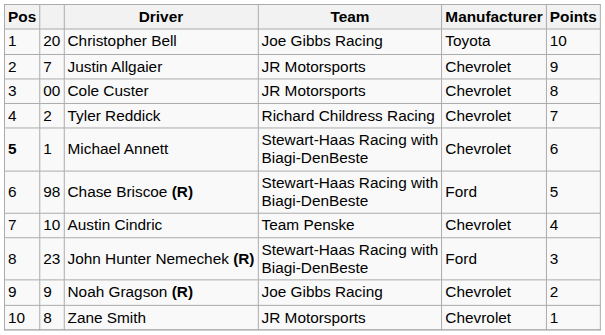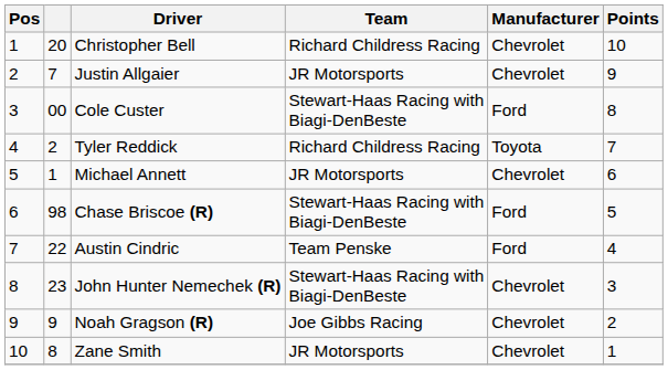Christopher Bell | Team: Joe Gibbs Racing -> Richard Childress Racing
Christopher Bell | Manufacturer: Toyota -> Chevrolet
Cole Custer | Team: JR Motorsports -> Stewart-Haas Racing with Biagi-DenBeste
Cole Custer | Manufacturer: Chevrolet -> Ford
Tyler Reddick | Manufacturer: Chevrolet -> Toyota
Michael Annett | Pos: bold -> normal
Michael Annett | Team: Stewart-Haas Racing with Biagi-DenBeste -> JR Motorsports
Austin Cindric | column 2: 10 -> 22
Austin Cindric | Manufacturer: Chevrolet -> Ford
John Hunter Nemechek (R) | Manufacturer: Ford -> Chevrolet
